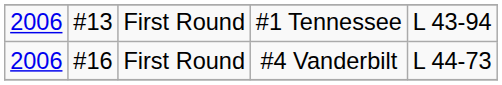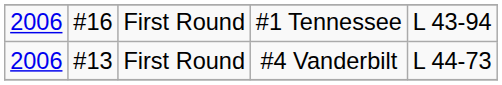#1 Tennessee | column 2: #13 -> #16
#4 Vanderbilt | column 2: #16 -> #13
